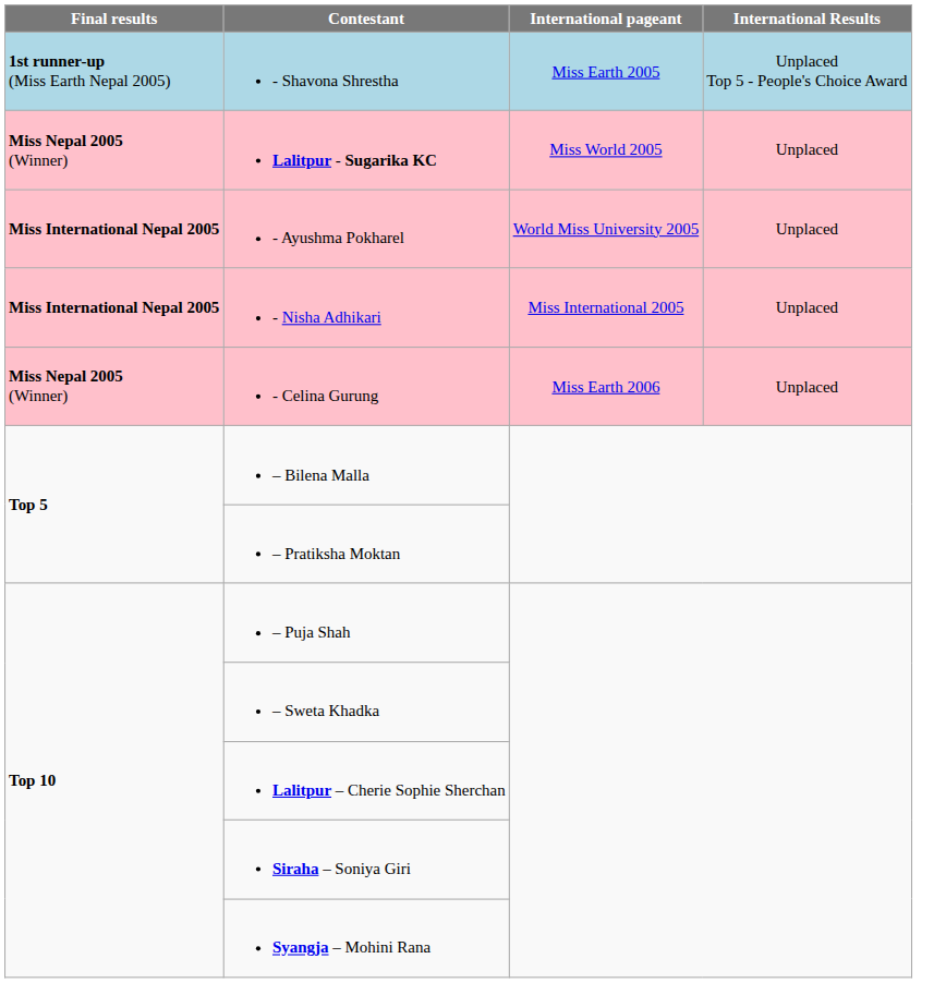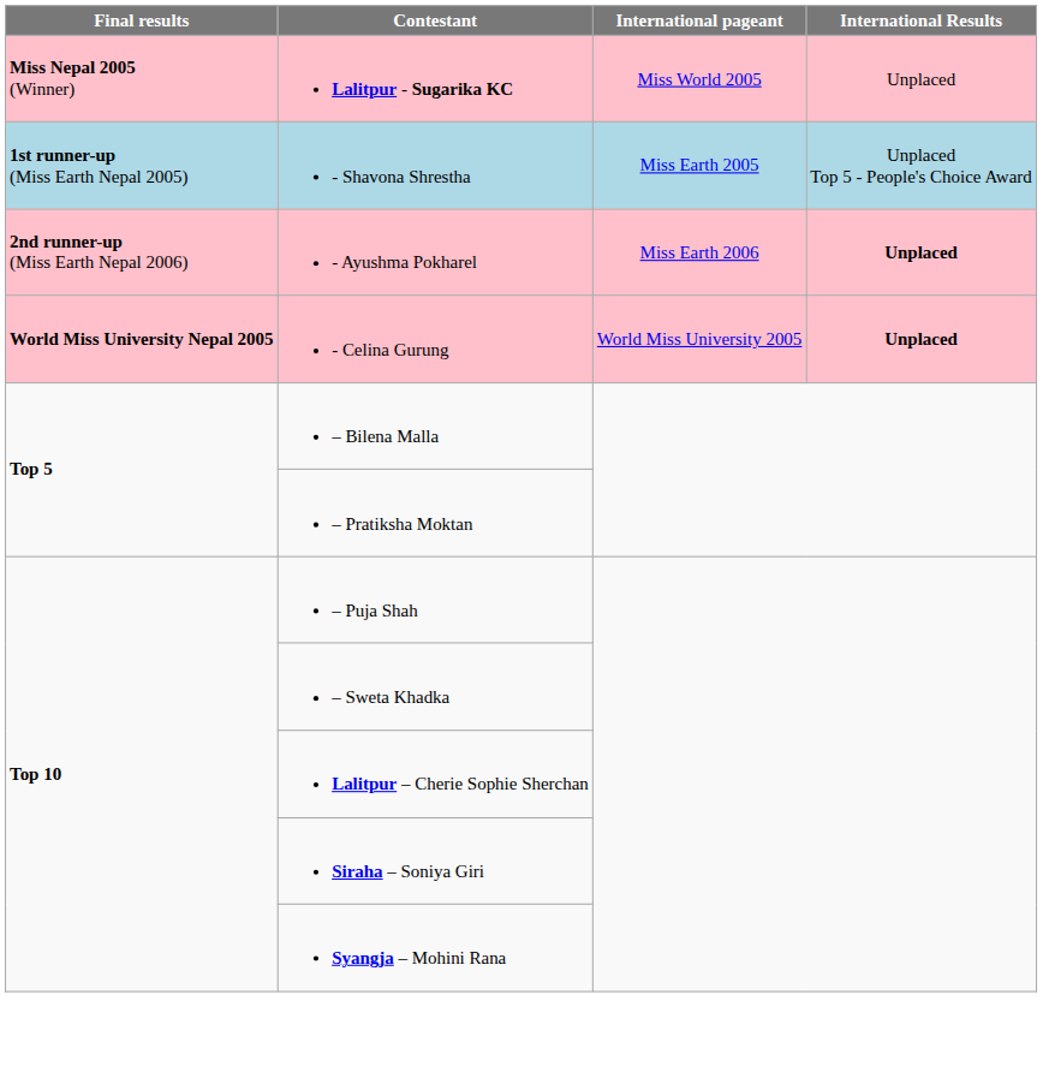rows swapped: Lalitpur - Sugarika KC <-> - Shavona Shrestha
- Ayushma Pokharel | Final results: Miss International Nepal 2005 -> 2nd runner-up (Miss Earth Nepal 2006)
- Ayushma Pokharel | International pageant: World Miss University 2005 -> Miss Earth 2006
- Ayushma Pokharel | International Results: normal -> bold
- row: Miss International Nepal 2005 | - Nisha Adhikari | Miss International 2005 | Unplaced
- Celina Gurung | Final results: Miss Nepal 2005 (Winner) -> World Miss University Nepal 2005
- Celina Gurung | International pageant: Miss Earth 2006 -> World Miss University 2005
- Celina Gurung | International Results: normal -> bold
